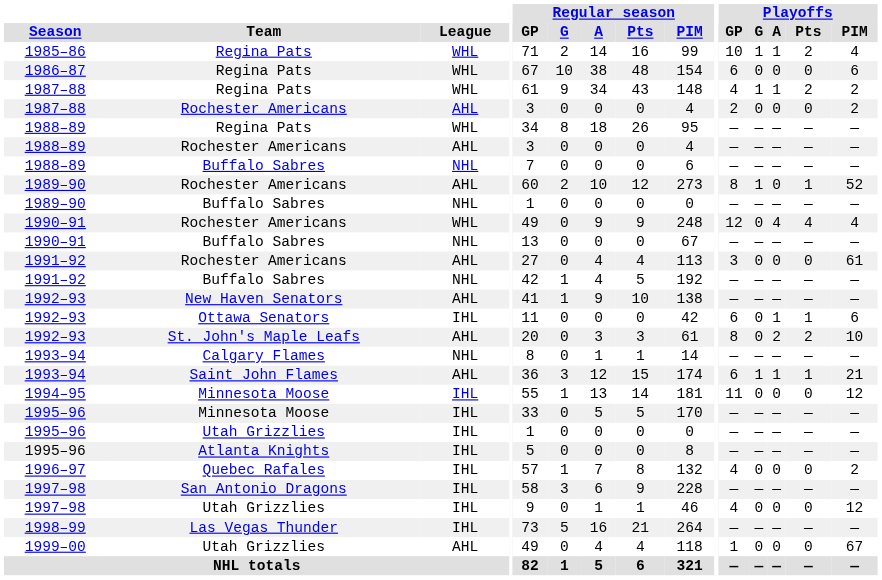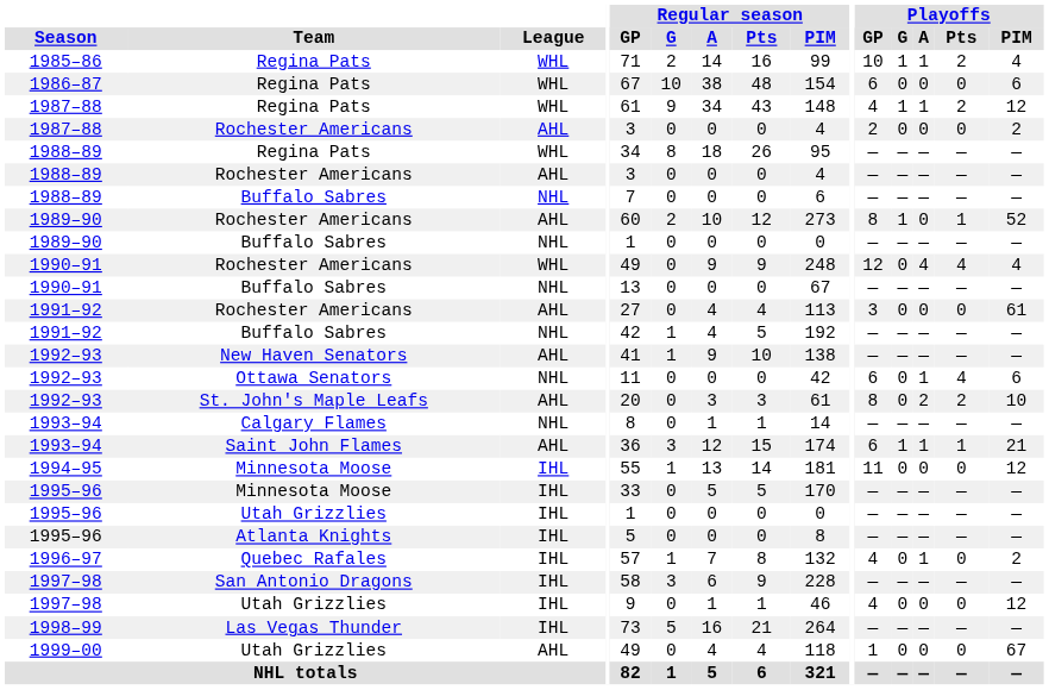1987–88 / Regina Pats | Playoffs / PIM: 2 -> 12
1992–93 / Ottawa Senators | League: IHL -> NHL
1992–93 / Ottawa Senators | Playoffs / Pts: 1 -> 4
1996–97 | Playoffs / A: 0 -> 1
